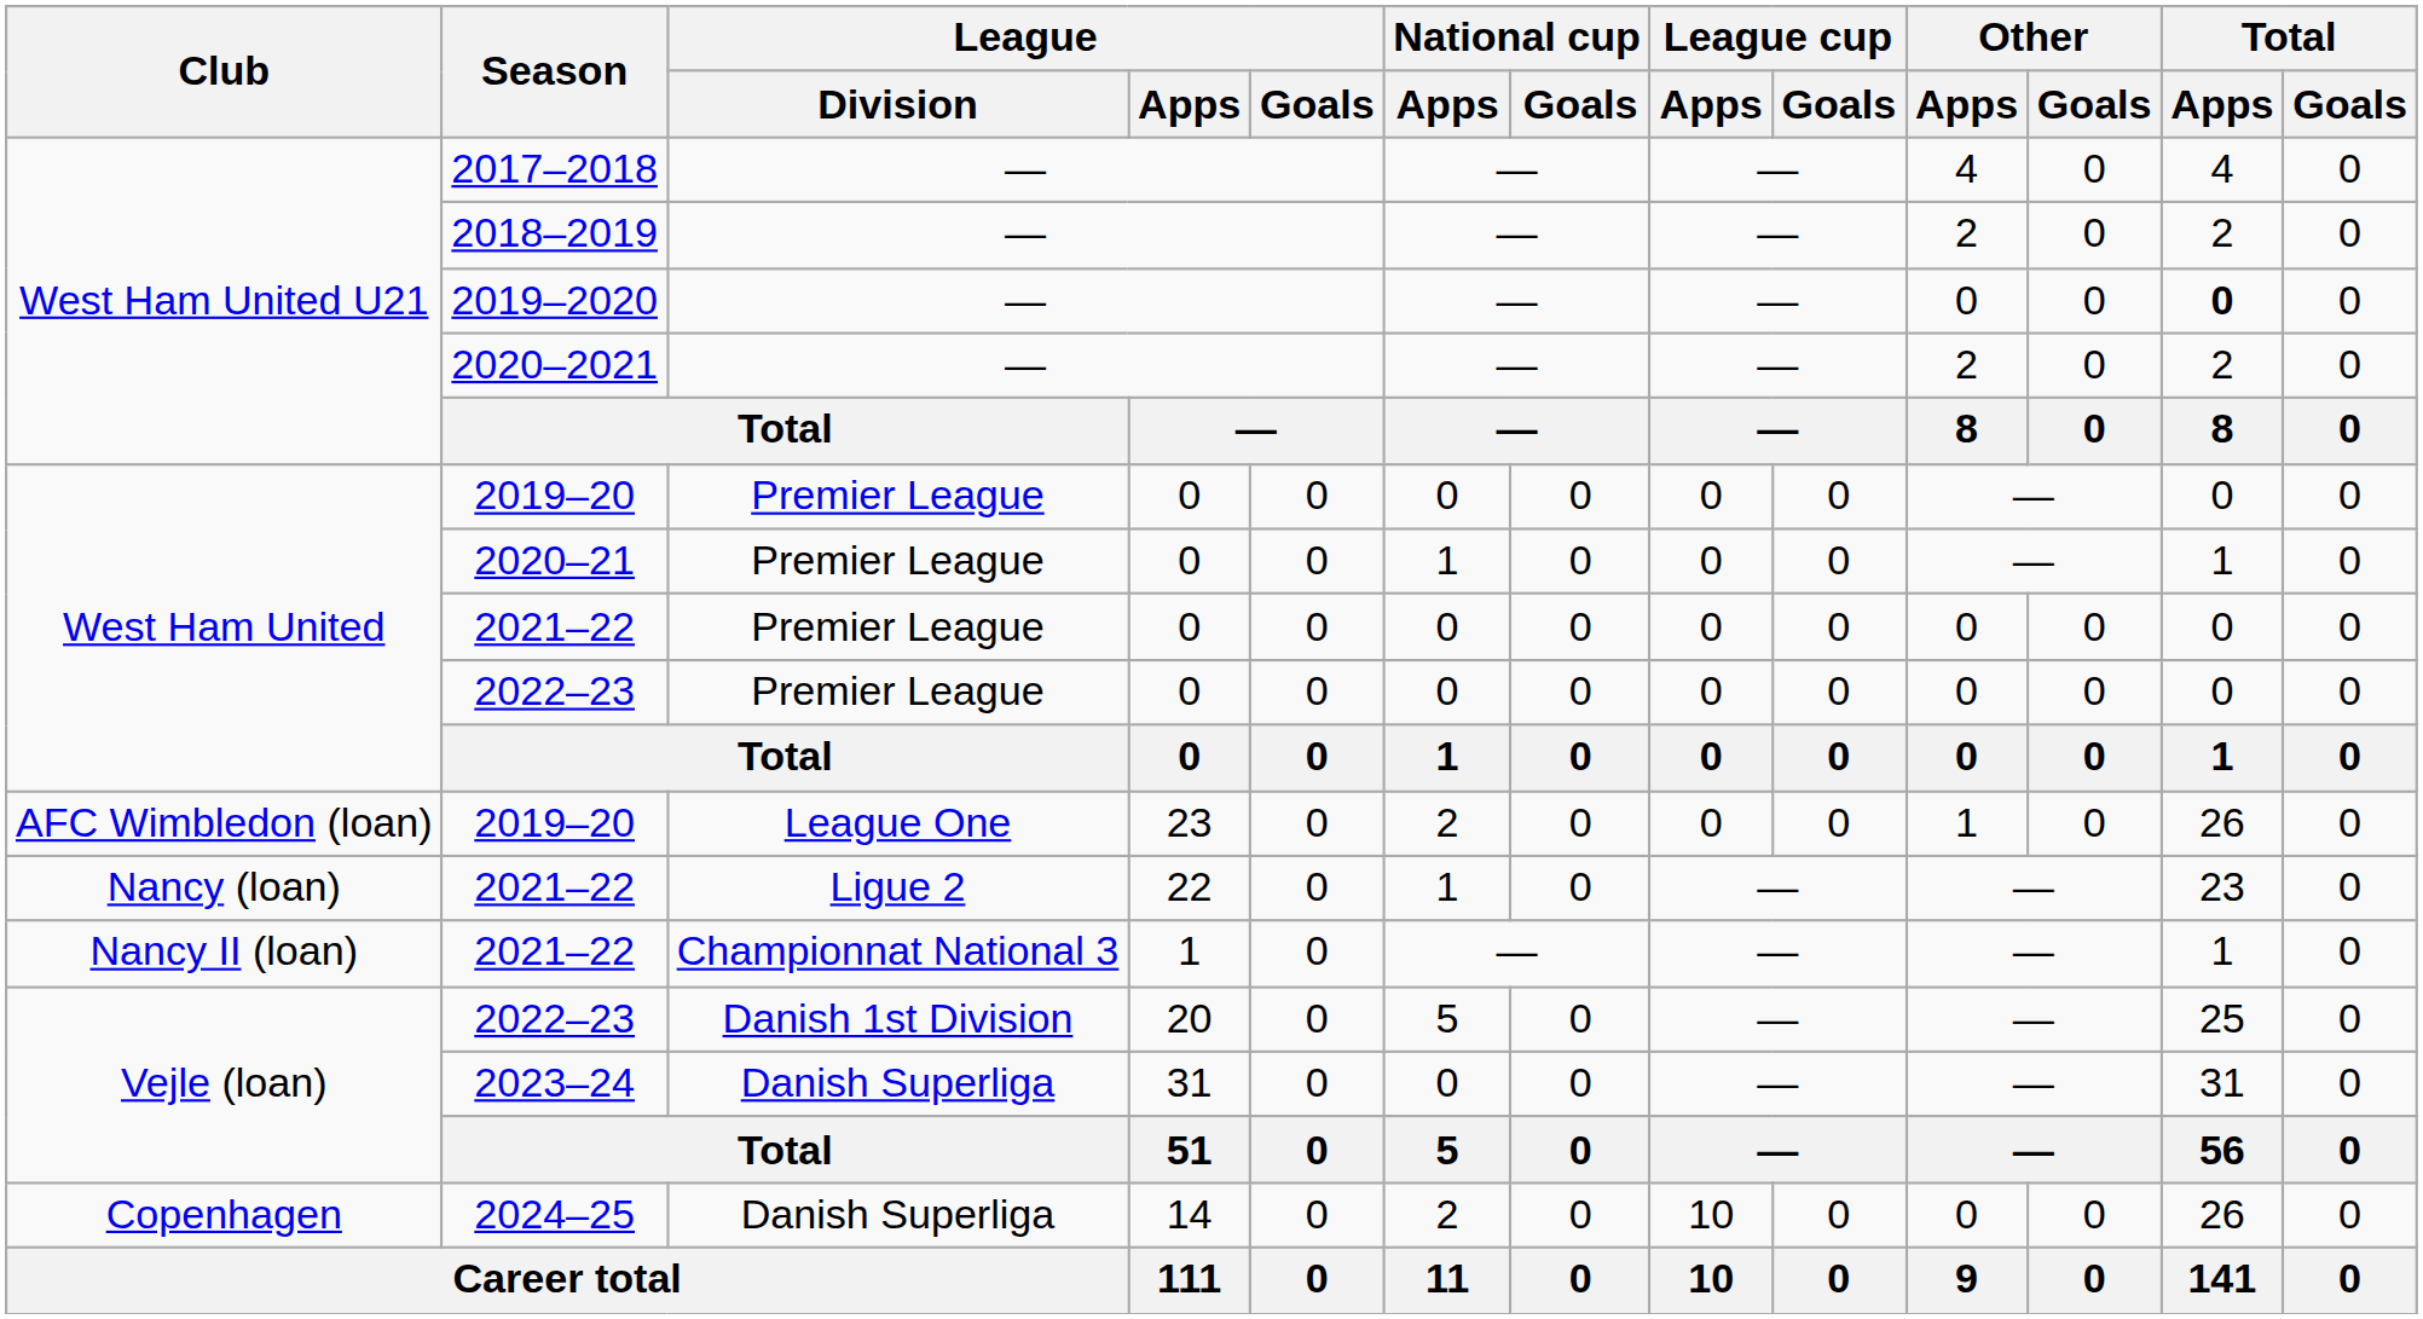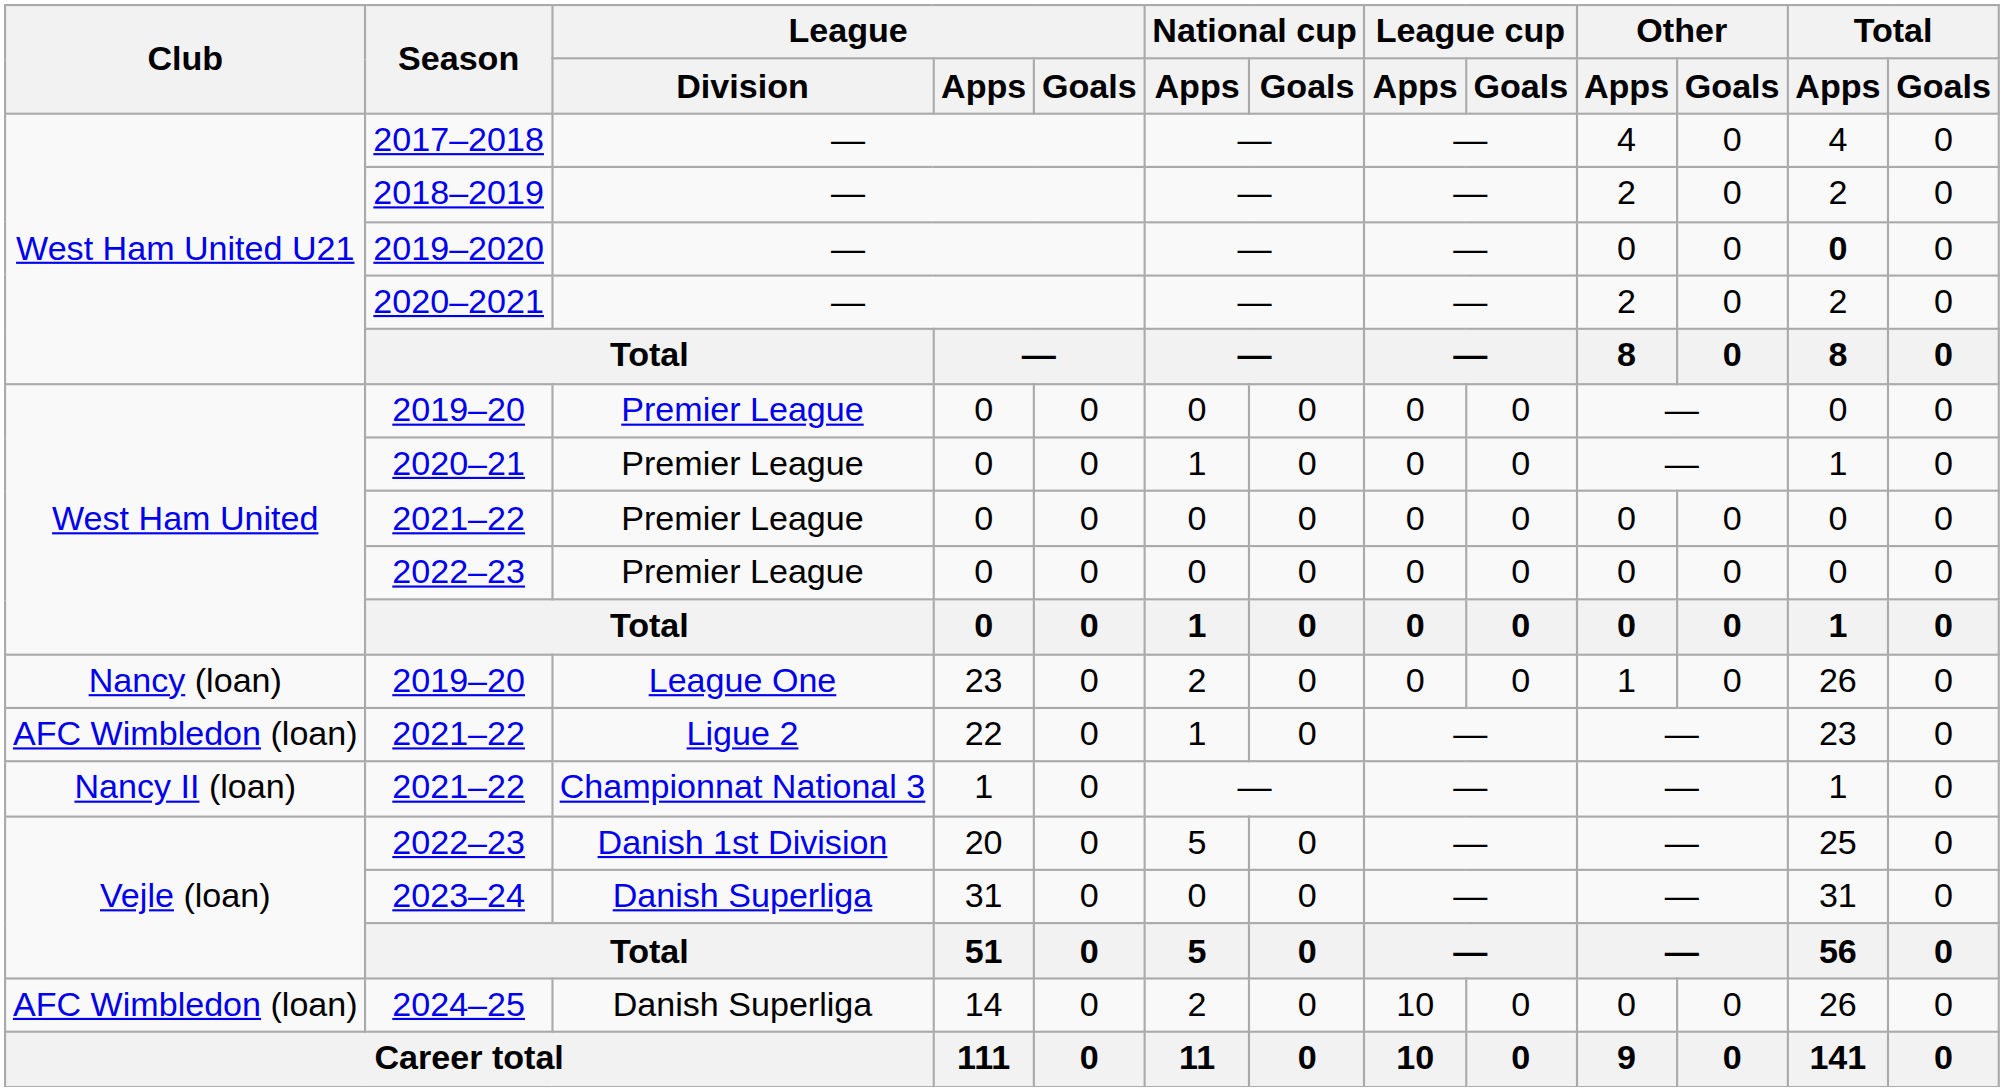2019–20 / 23 | Club: AFC Wimbledon (loan) -> Nancy (loan)
2021–22 / 22 | Club: Nancy (loan) -> AFC Wimbledon (loan)
2024–25 | Club: Copenhagen -> AFC Wimbledon (loan)
